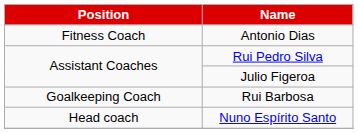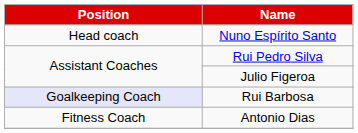rows swapped: Nuno Espírito Santo <-> Antonio Dias
Rui Barbosa | Position: no background -> lavender background
